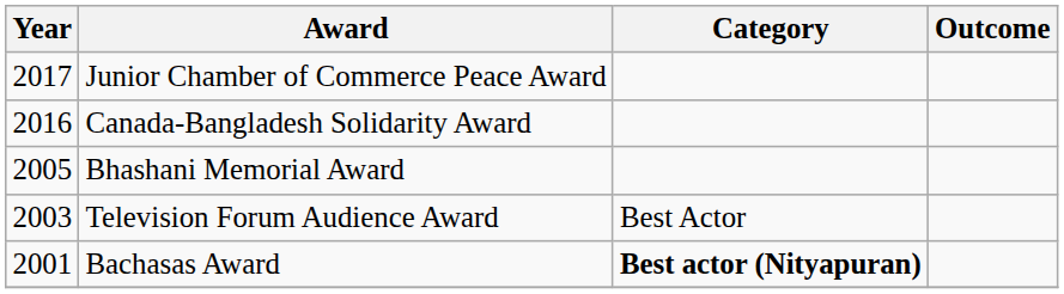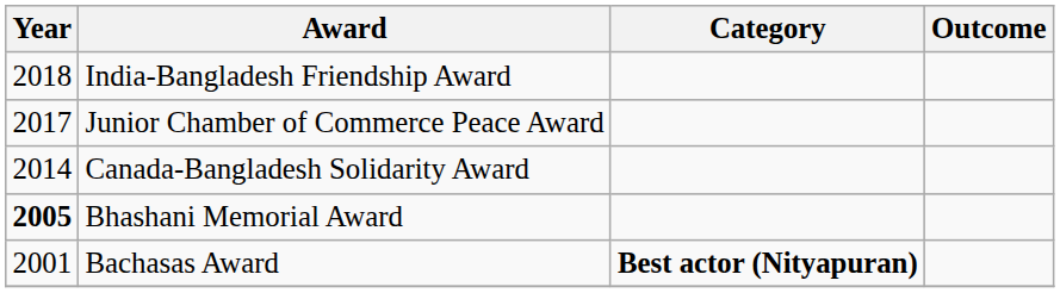+ row: 2018 | India-Bangladesh Friendship Award
Canada-Bangladesh Solidarity Award | Year: 2016 -> 2014
Bhashani Memorial Award | Year: normal -> bold
- row: 2003 | Television Forum Audience Award | Best Actor
